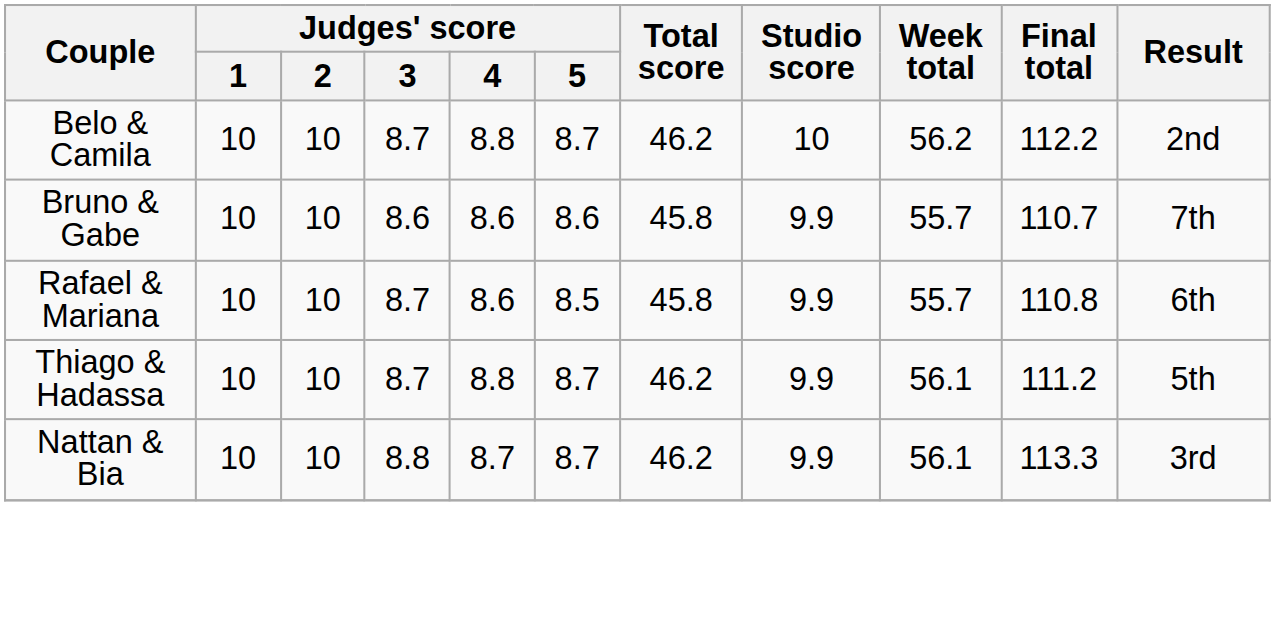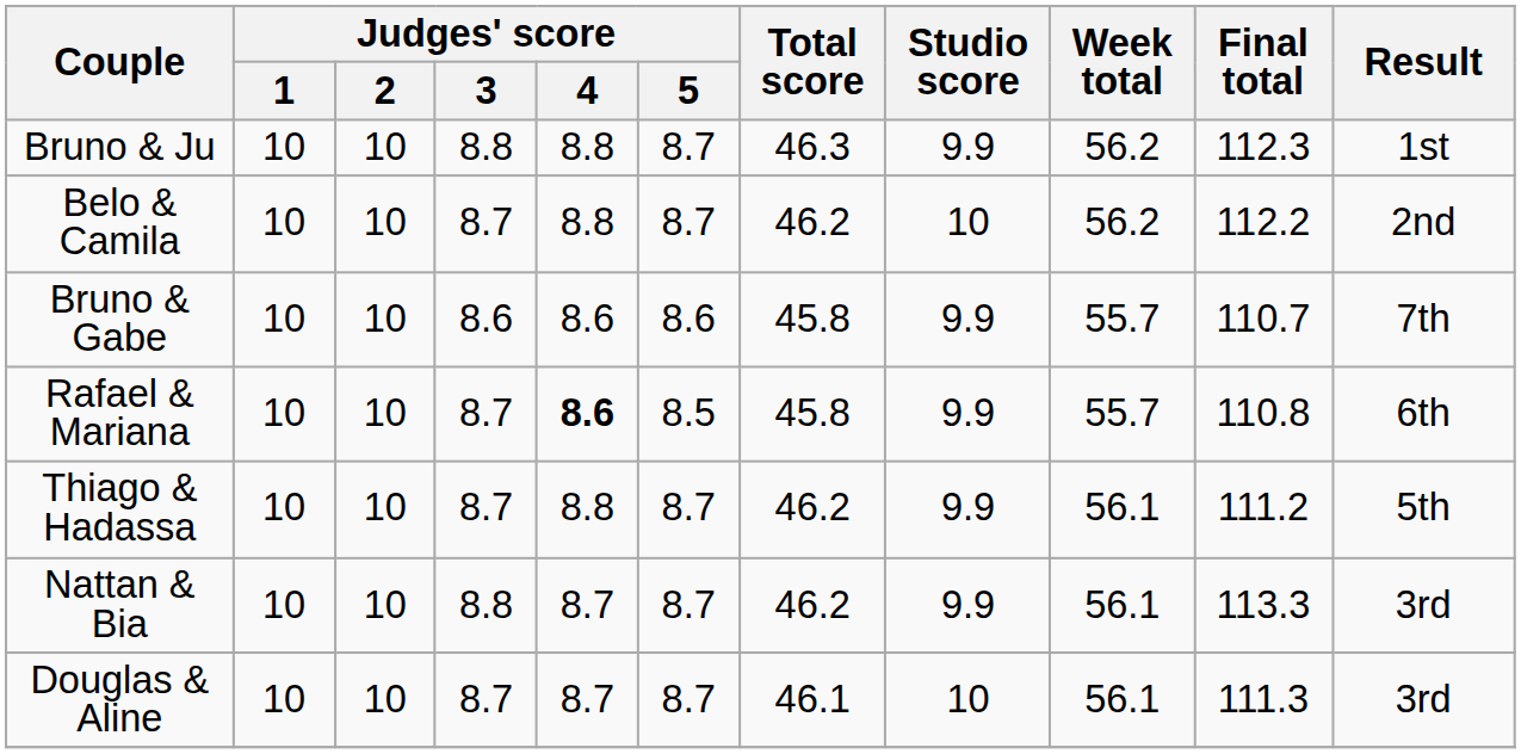+ row: Bruno & Ju | 10 | 10 | 8.8 | 8.8 | 8.7 | 46.3 | 9.9 | 56.2 | 112.3 | 1st
Rafael & Mariana | Judges' score / 4: normal -> bold
+ row: Douglas & Aline | 10 | 10 | 8.7 | 8.7 | 8.7 | 46.1 | 10 | 56.1 | 111.3 | 3rd
